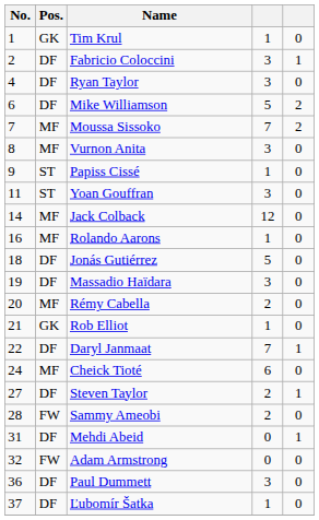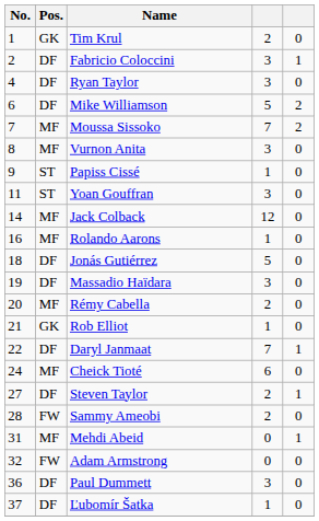Tim Krul | column 4: 1 -> 2
Mehdi Abeid | Pos.: DF -> MF
